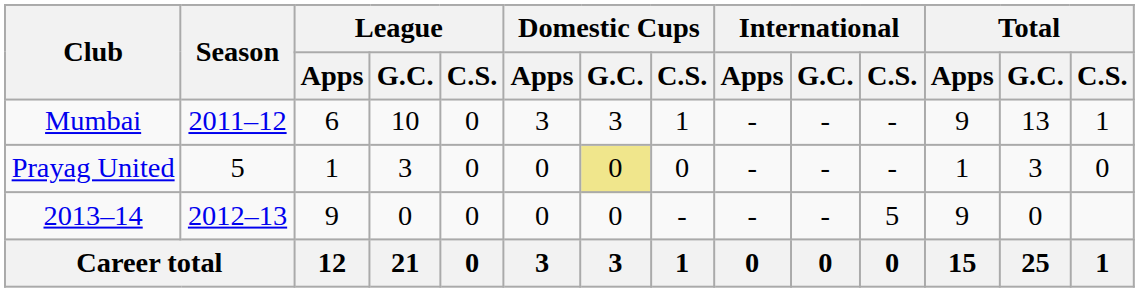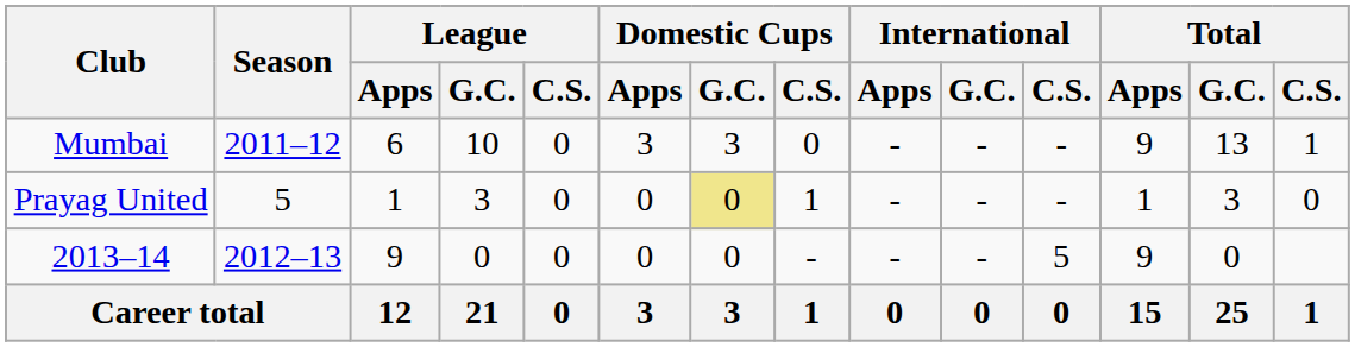Mumbai | Domestic Cups / C.S.: 1 -> 0
Prayag United | Domestic Cups / C.S.: 0 -> 1
